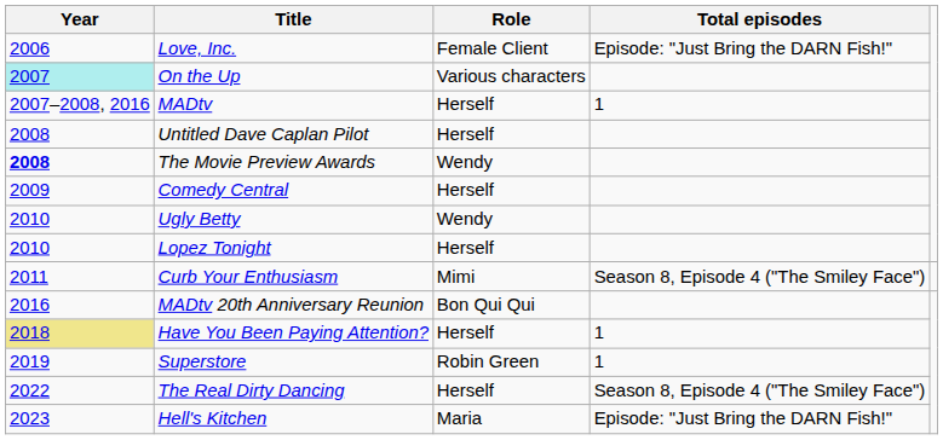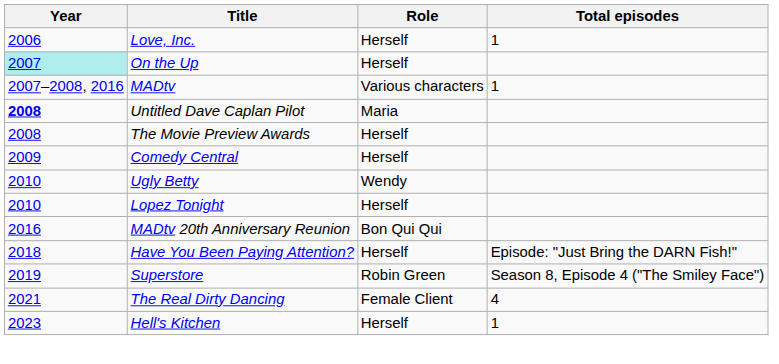Love, Inc. | Role: Female Client -> Herself
Love, Inc. | Total episodes: Episode: "Just Bring the DARN Fish!" -> 1
On the Up | Role: Various characters -> Herself
MADtv | Role: Herself -> Various characters
Untitled Dave Caplan Pilot | Year: normal -> bold
Untitled Dave Caplan Pilot | Role: Herself -> Maria
The Movie Preview Awards | Year: bold -> normal
The Movie Preview Awards | Role: Wendy -> Herself
- row: 2011 | Curb Your Enthusiasm | Mimi | Season 8, Episode 4 ("The Smiley Face")
Have You Been Paying Attention? | Year: khaki background -> no background
Have You Been Paying Attention? | Total episodes: 1 -> Episode: "Just Bring the DARN Fish!"
Superstore | Total episodes: 1 -> Season 8, Episode 4 ("The Smiley Face")
The Real Dirty Dancing | Year: 2022 -> 2021
The Real Dirty Dancing | Role: Herself -> Female Client
The Real Dirty Dancing | Total episodes: Season 8, Episode 4 ("The Smiley Face") -> 4
Hell's Kitchen | Role: Maria -> Herself
Hell's Kitchen | Total episodes: Episode: "Just Bring the DARN Fish!" -> 1
